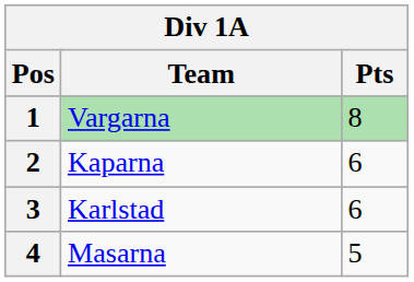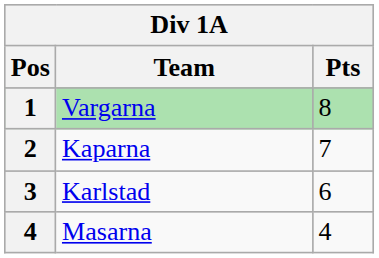Kaparna | Pts: 6 -> 7
Masarna | Pts: 5 -> 4
